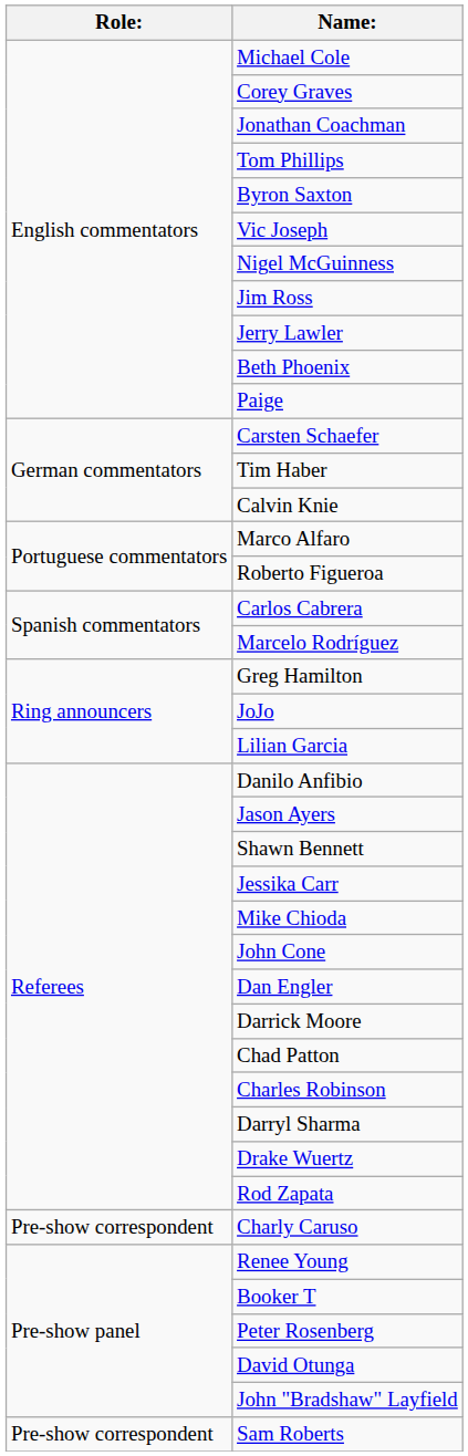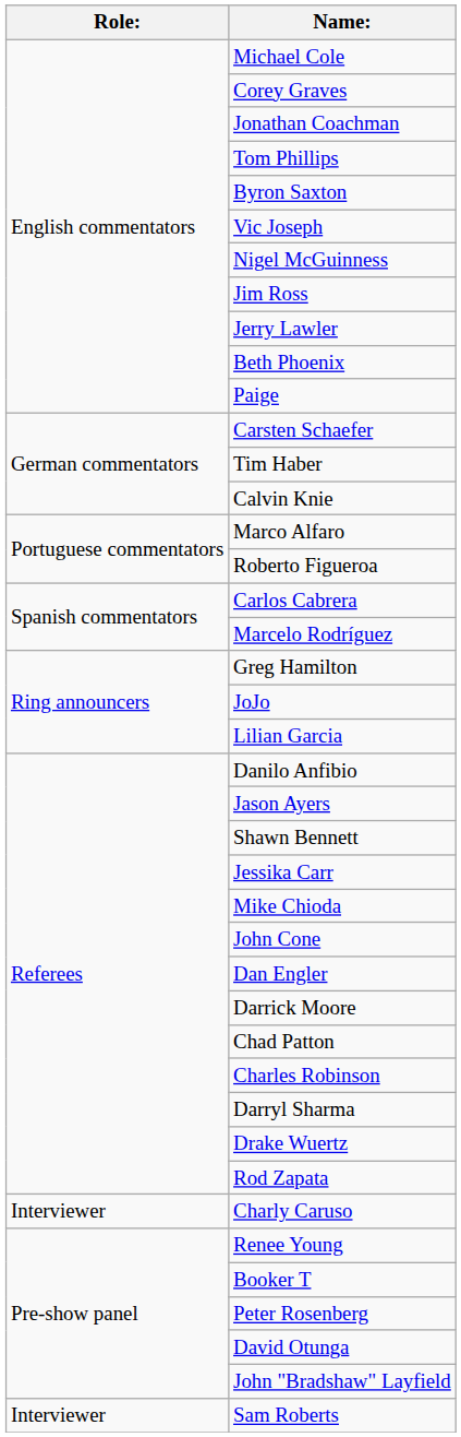Charly Caruso | Role:: Pre-show correspondent -> Interviewer
Sam Roberts | Role:: Pre-show correspondent -> Interviewer
